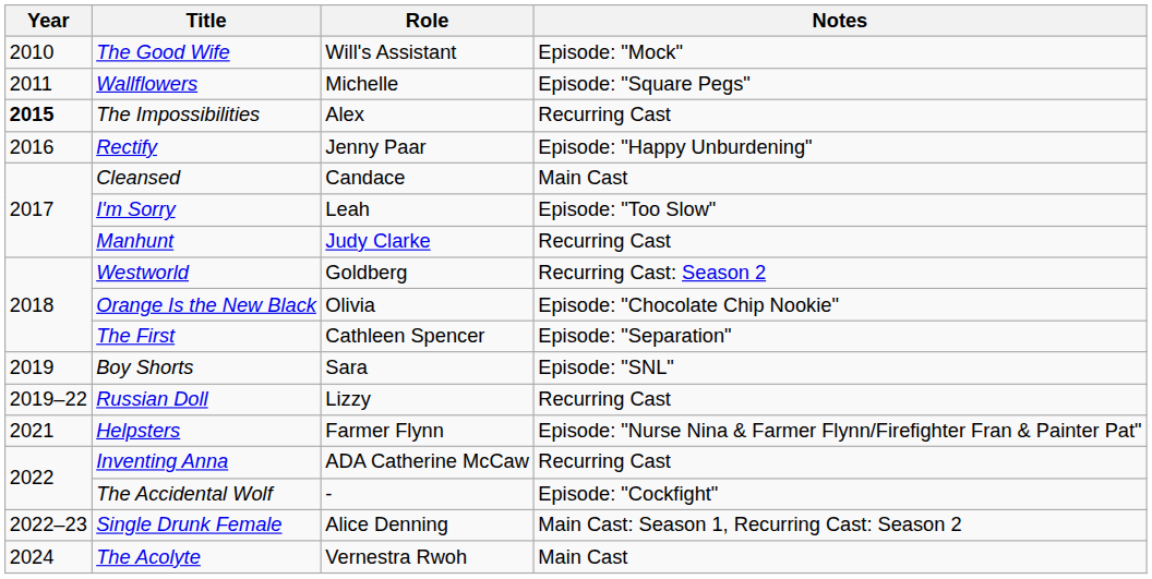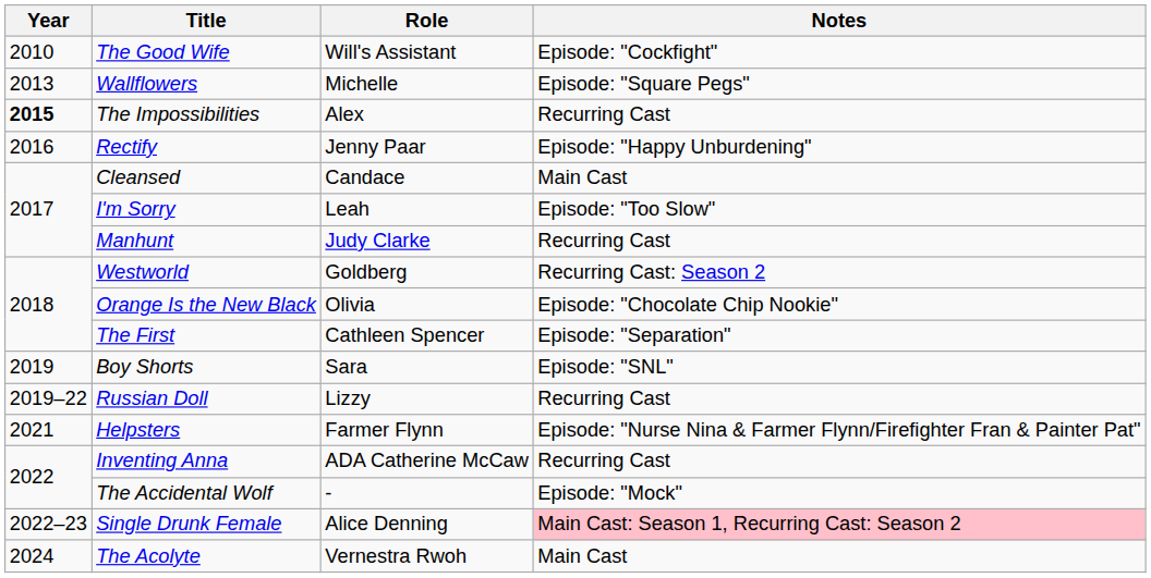The Good Wife | Notes: Episode: "Mock" -> Episode: "Cockfight"
Wallflowers | Year: 2011 -> 2013
The Accidental Wolf | Notes: Episode: "Cockfight" -> Episode: "Mock"
Single Drunk Female | Notes: no background -> pink background
